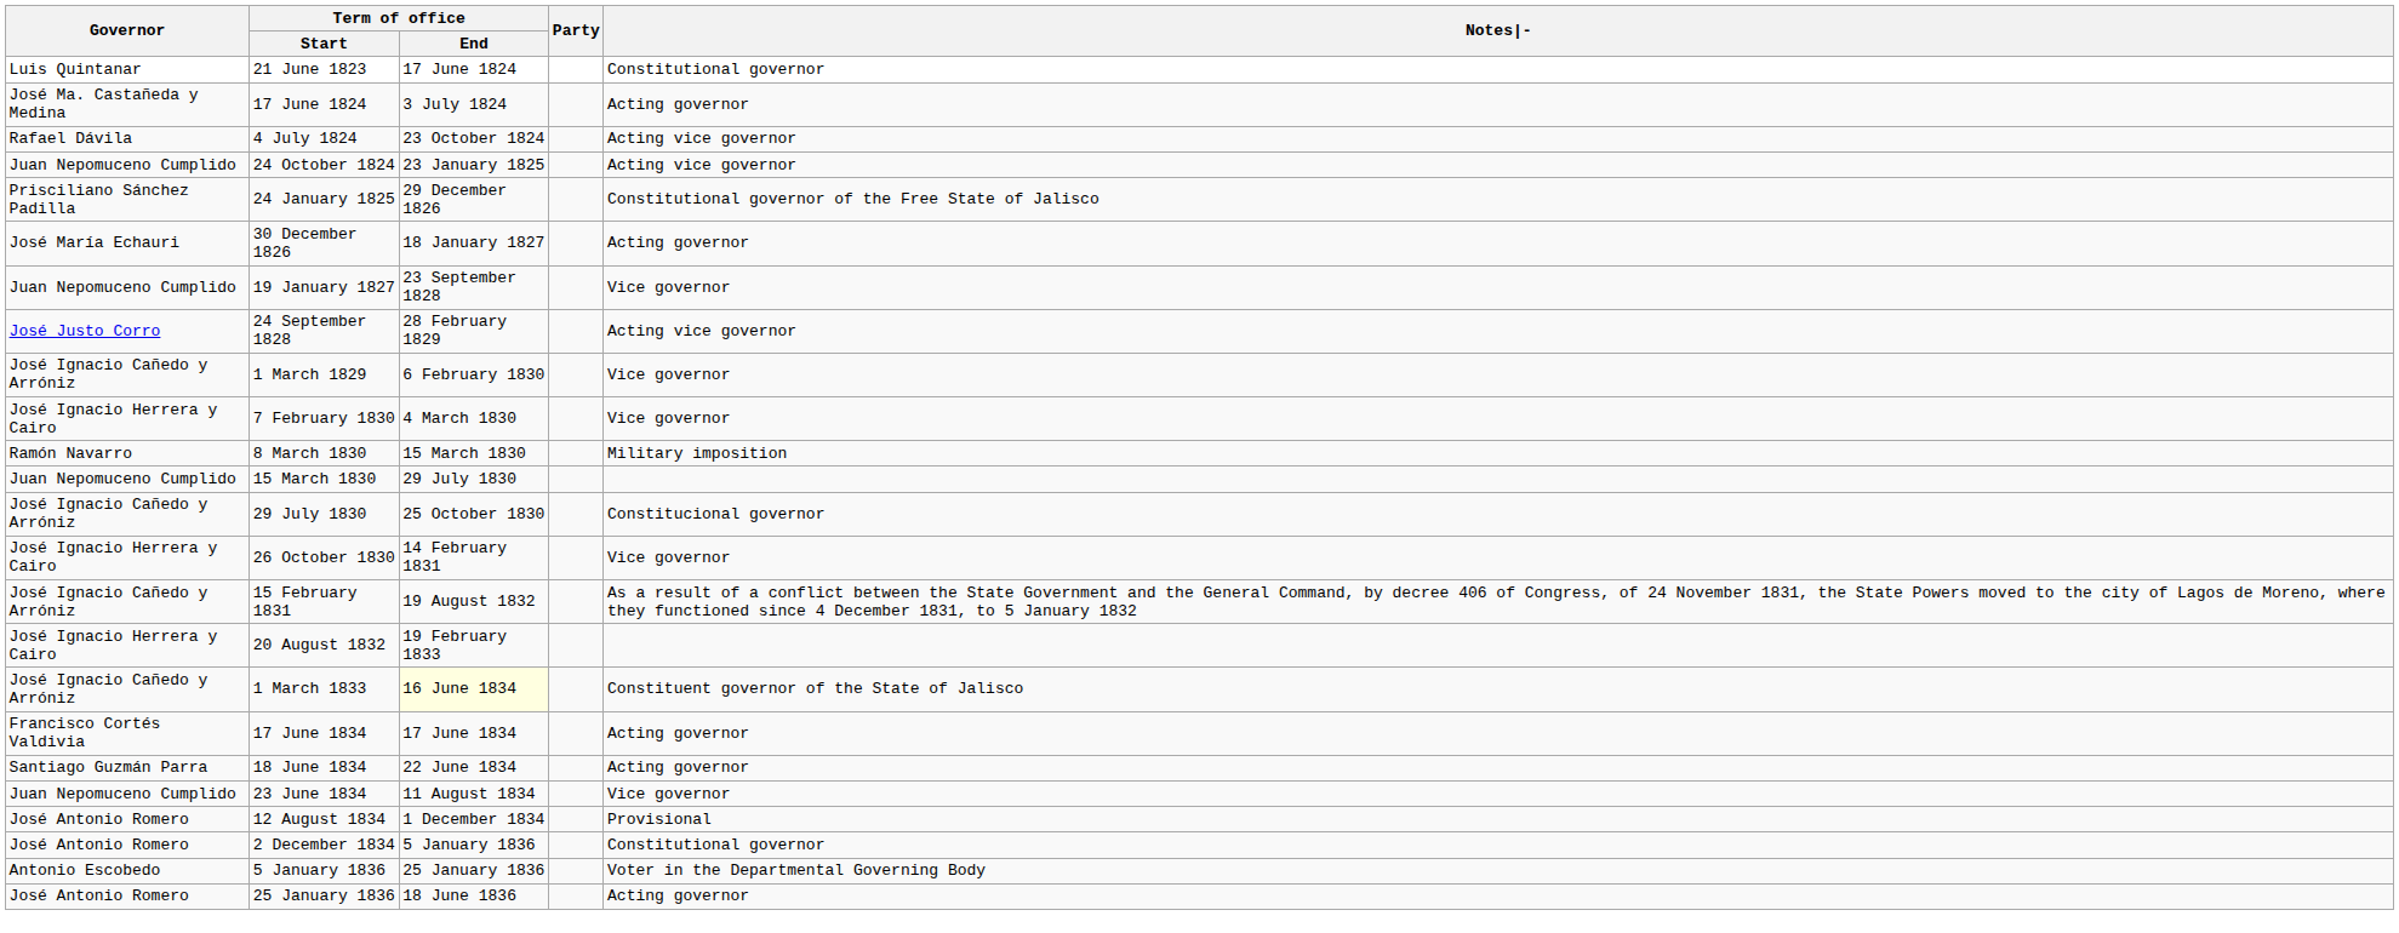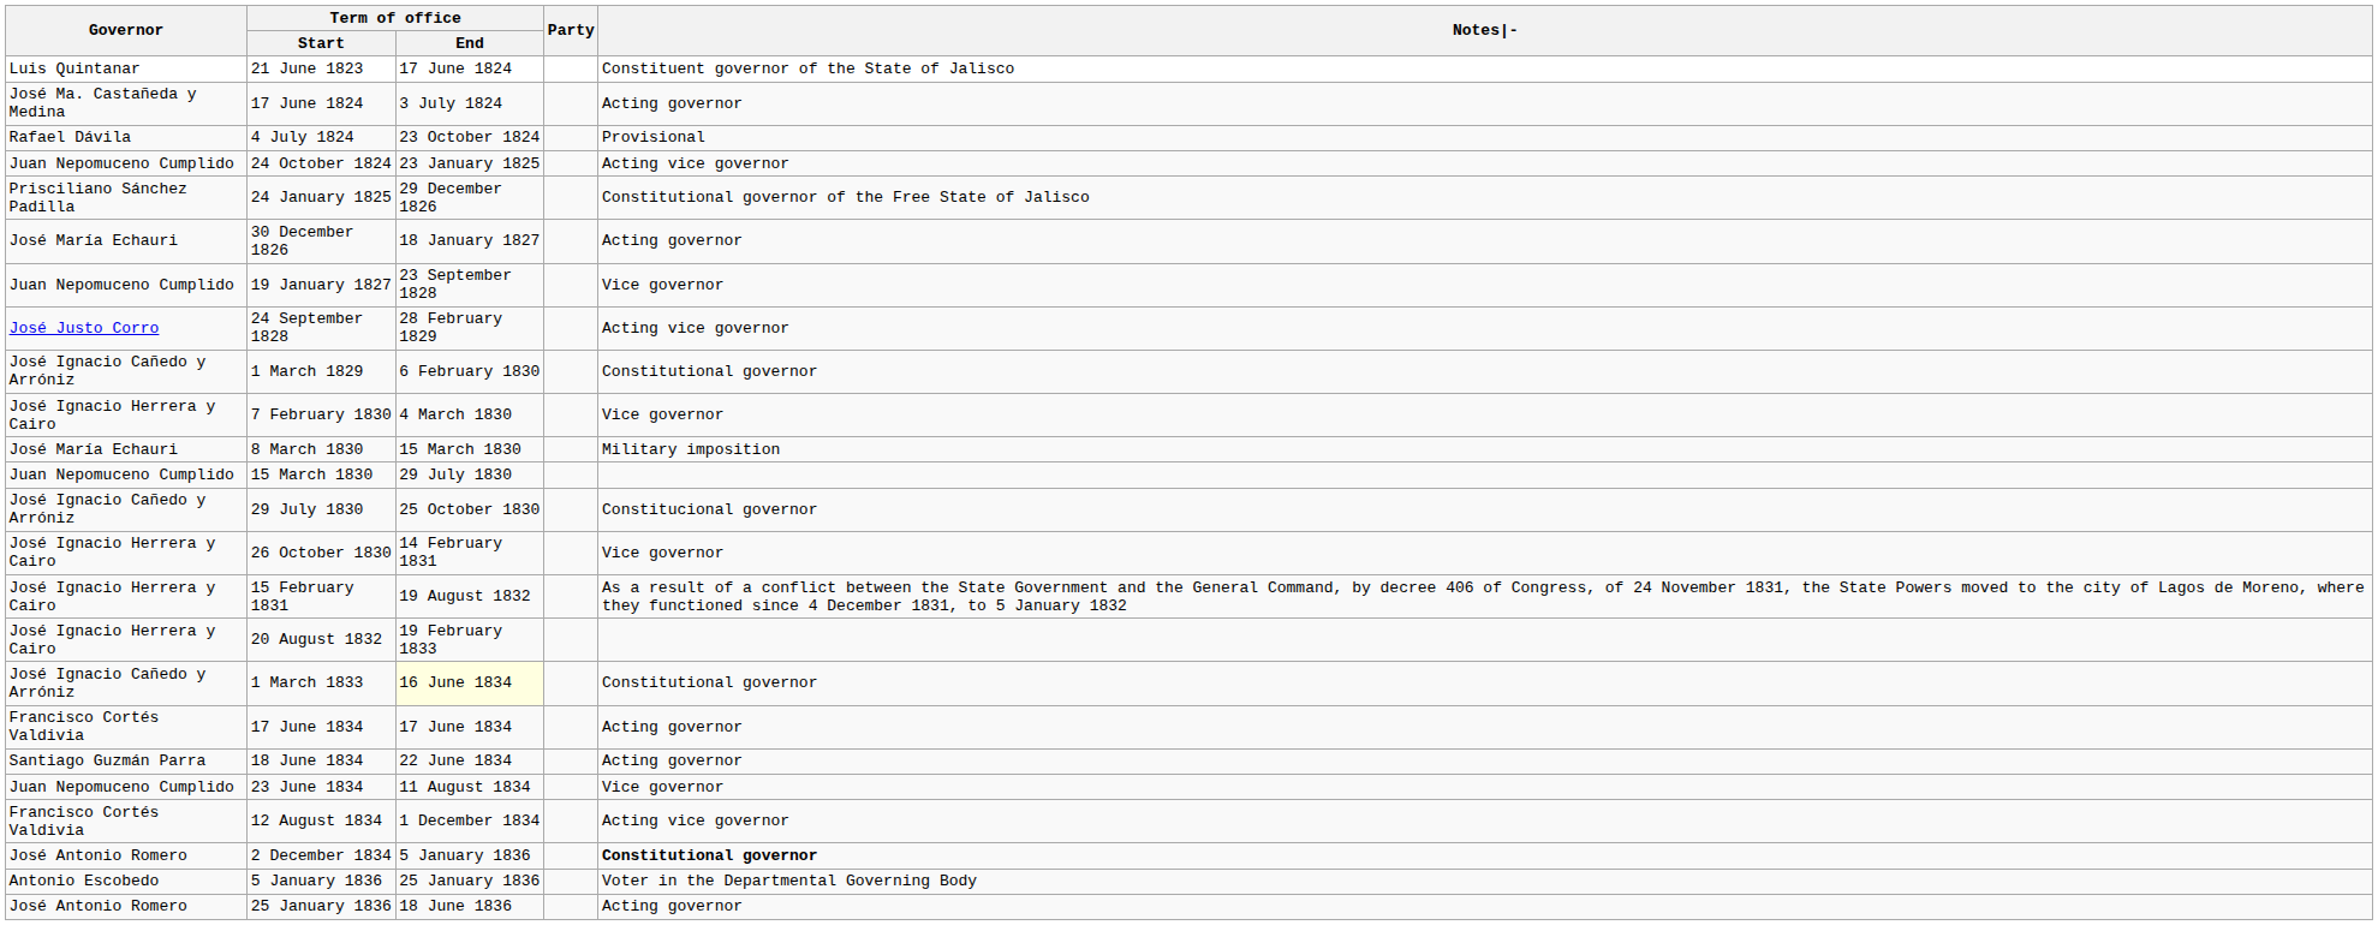21 June 1823 | Notes|-: Constitutional governor -> Constituent governor of the State of Jalisco
4 July 1824 | Notes|-: Acting vice governor -> Provisional
1 March 1829 | Notes|-: Vice governor -> Constitutional governor
8 March 1830 | Governor: Ramón Navarro -> José María Echauri
15 February 1831 | Governor: José Ignacio Cañedo y Arróniz -> José Ignacio Herrera y Cairo
1 March 1833 | Notes|-: Constituent governor of the State of Jalisco -> Constitutional governor
12 August 1834 | Governor: José Antonio Romero -> Francisco Cortés Valdivia
12 August 1834 | Notes|-: Provisional -> Acting vice governor
2 December 1834 | Notes|-: normal -> bold
